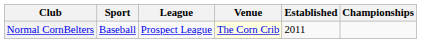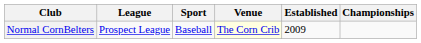columns swapped: League <-> Sport
Normal CornBelters | Established: 2011 -> 2009
